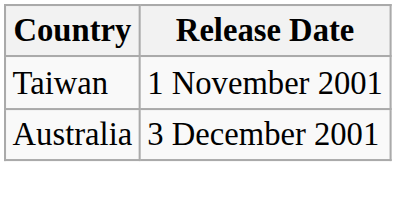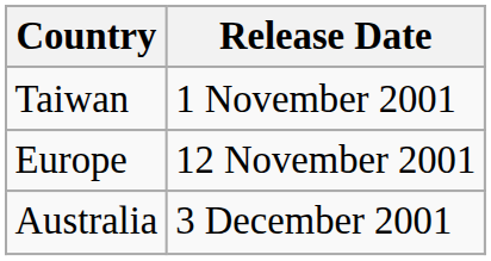+ row: Europe | 12 November 2001
